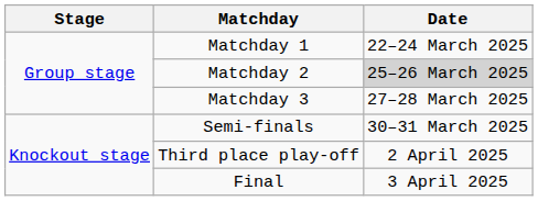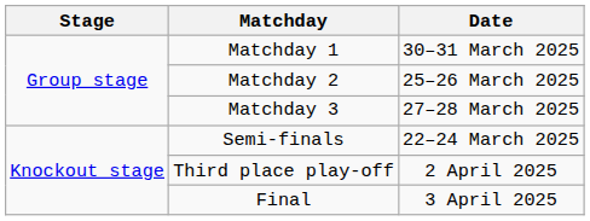Matchday 1 | Date: 22–24 March 2025 -> 30–31 March 2025
Matchday 2 | Date: lightgrey background -> no background
Semi-finals | Date: 30–31 March 2025 -> 22–24 March 2025
